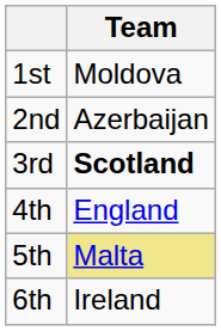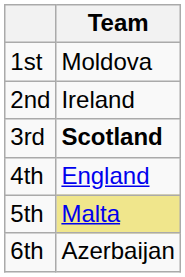2nd | Team: Azerbaijan -> Ireland
6th | Team: Ireland -> Azerbaijan
